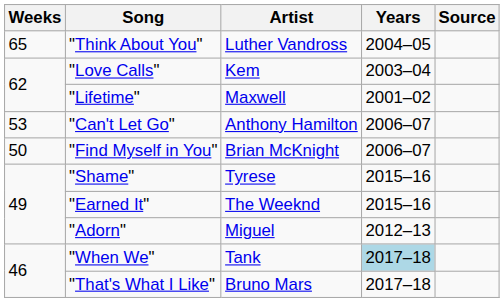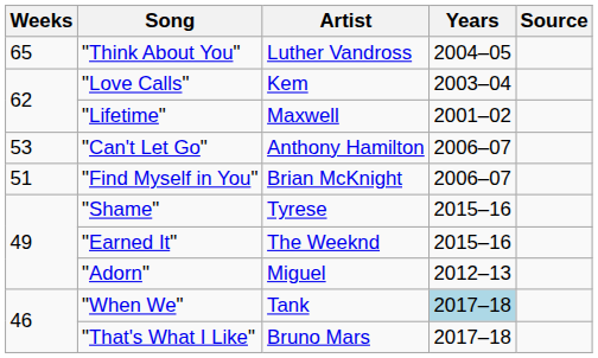"Find Myself in You" | Weeks: 50 -> 51
